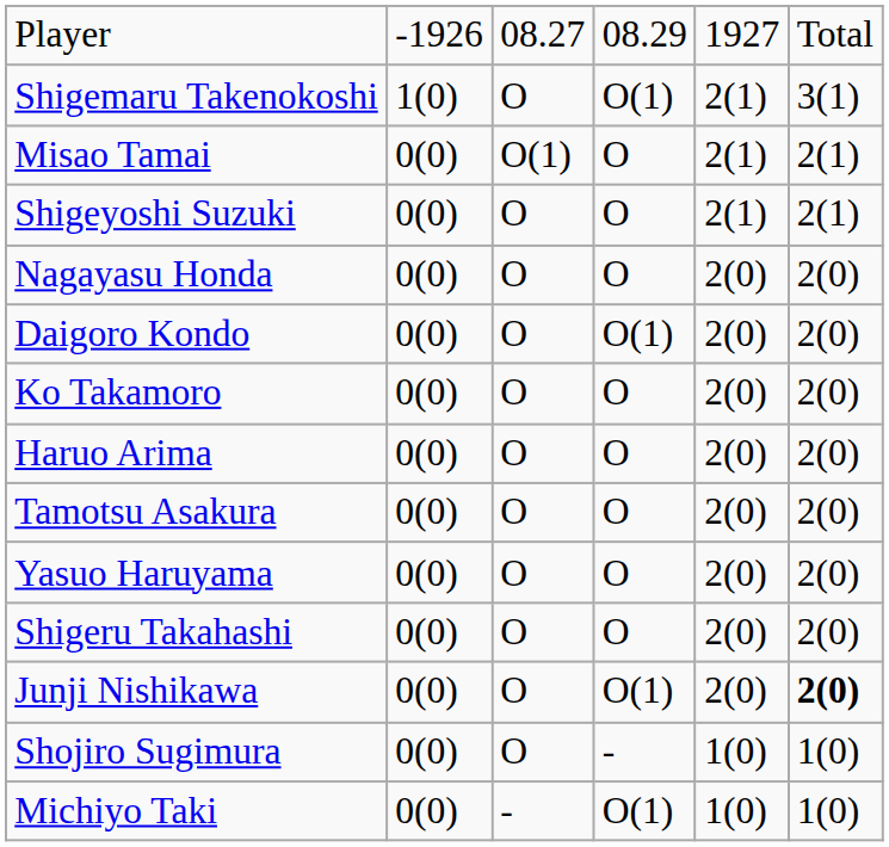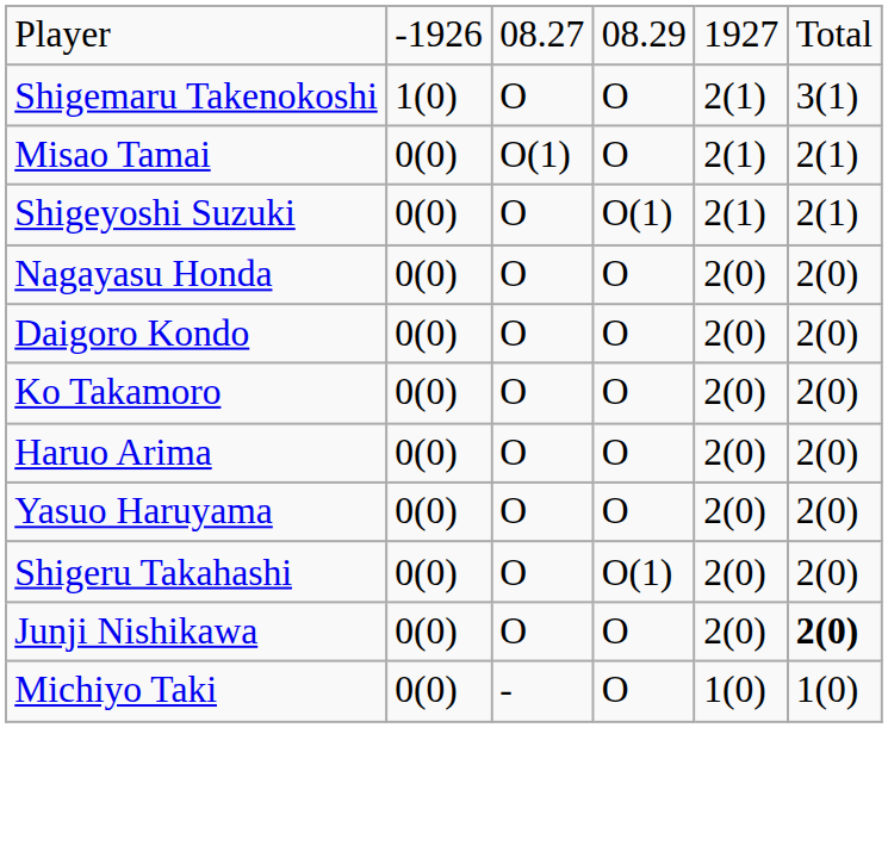Shigemaru Takenokoshi | column 4: O(1) -> O
Shigeyoshi Suzuki | column 4: O -> O(1)
Daigoro Kondo | column 4: O(1) -> O
- row: Tamotsu Asakura | 0(0) | O | O | 2(0) | 2(0)
Shigeru Takahashi | column 4: O -> O(1)
Junji Nishikawa | column 4: O(1) -> O
- row: Shojiro Sugimura | 0(0) | O | - | 1(0) | 1(0)
Michiyo Taki | column 4: O(1) -> O
